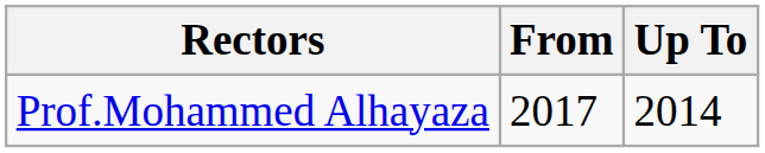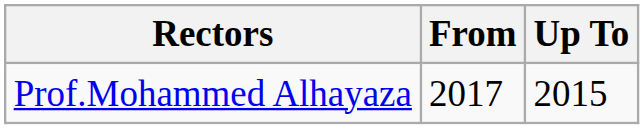Prof.Mohammed Alhayaza | Up To: 2014 -> 2015
